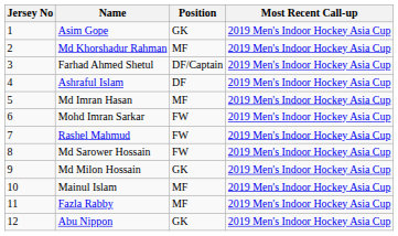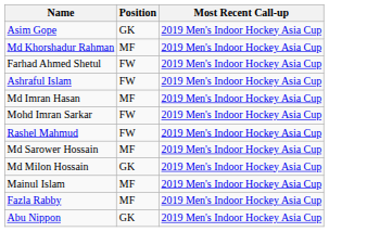- column: Jersey No | 1 | 2 | 3 | 4 | 5 | 6 | 7 | 8 | 9 | 10 | 11 | 12
Farhad Ahmed Shetul | Position: DF/Captain -> FW
Ashraful Islam | Position: DF -> FW
Md Sarower Hossain | Position: FW -> MF
